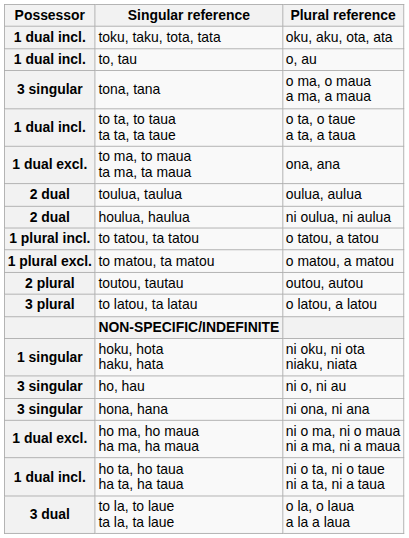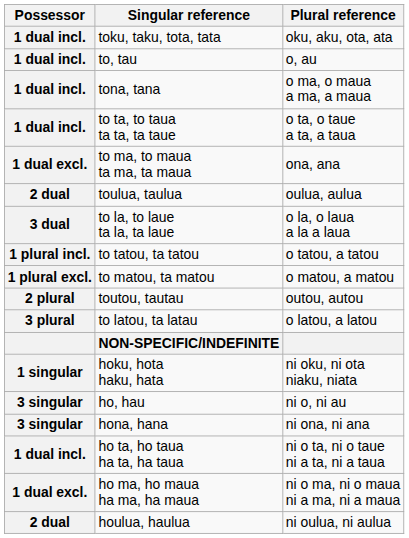tona, tana | Possessor: 3 singular -> 1 dual incl.
rows swapped: to la, to laue ta la, ta laue <-> houlua, haulua
rows swapped: ho ta, ho taua ha ta, ha taua <-> ho ma, ho maua ha ma, ha maua
